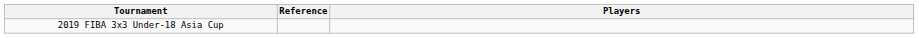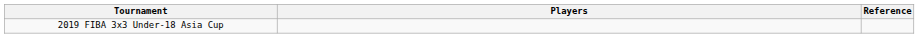columns swapped: Players <-> Reference
